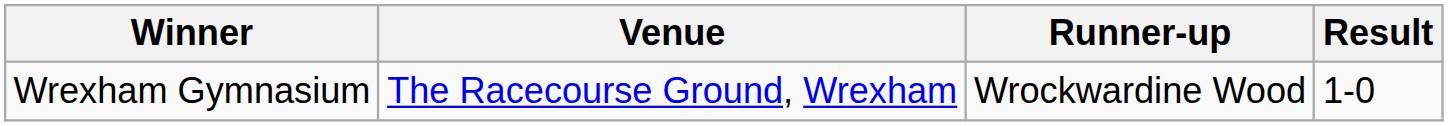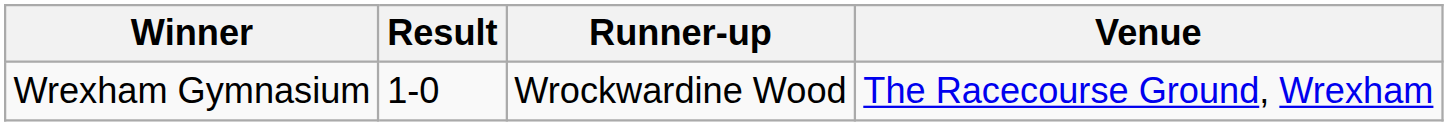columns swapped: Result <-> Venue
